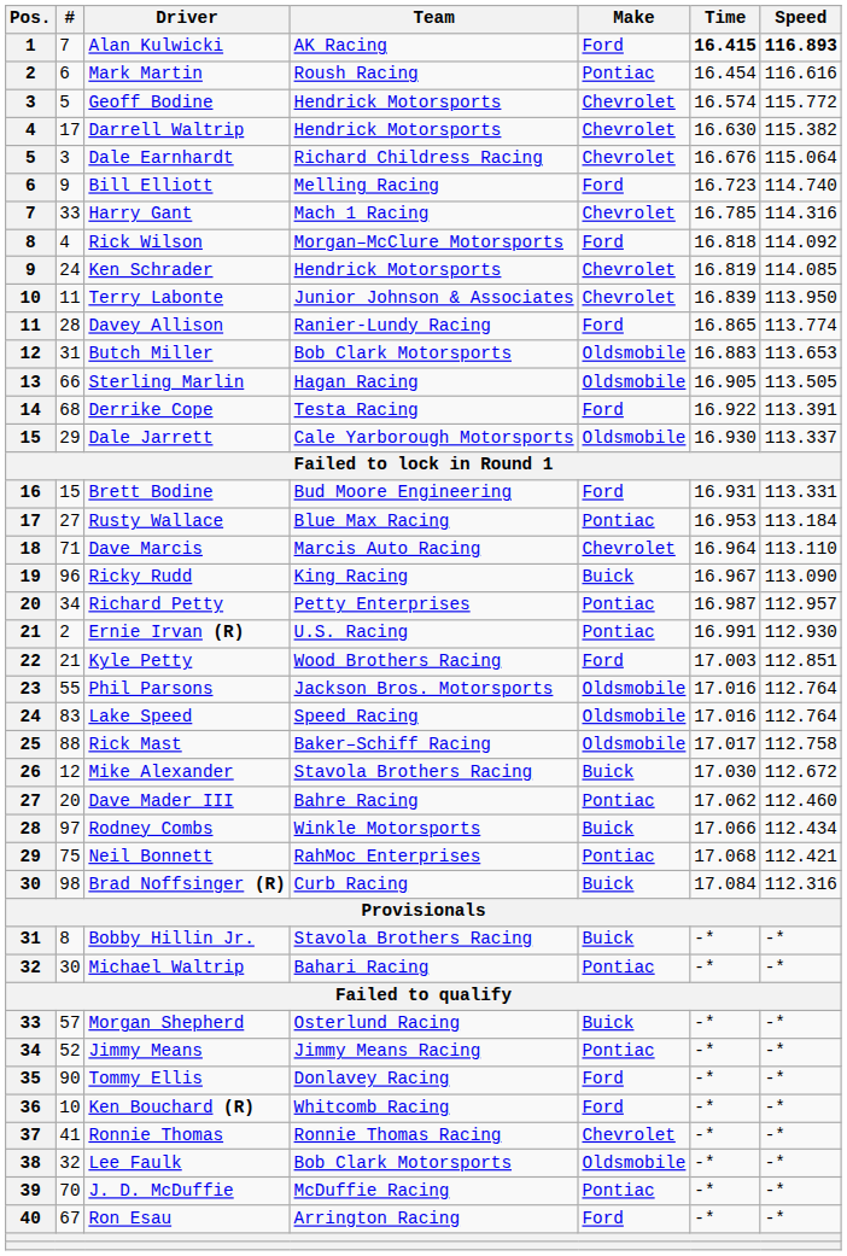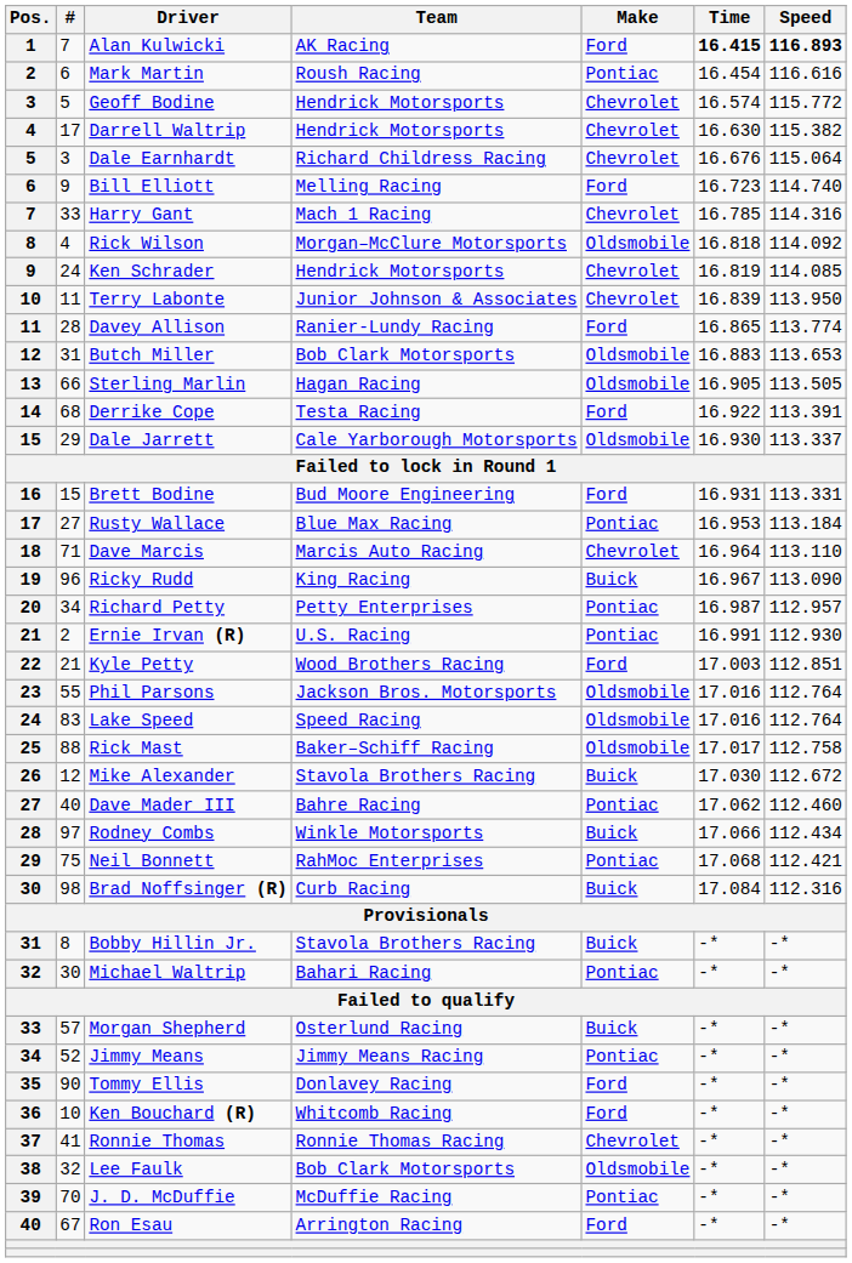Rick Wilson | Make: Ford -> Oldsmobile
Dave Mader III | #: 20 -> 40
